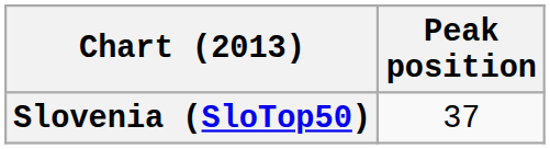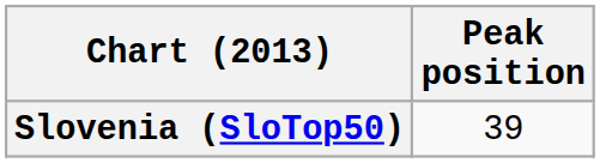Slovenia (SloTop50) | Peak position: 37 -> 39
